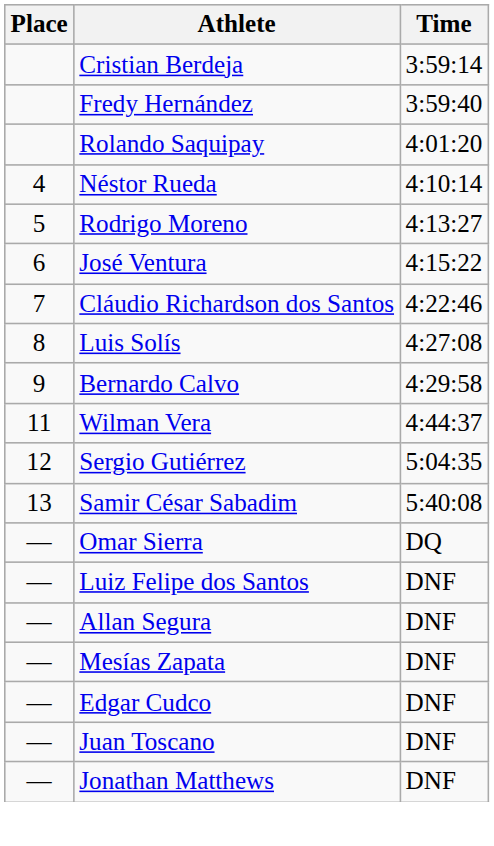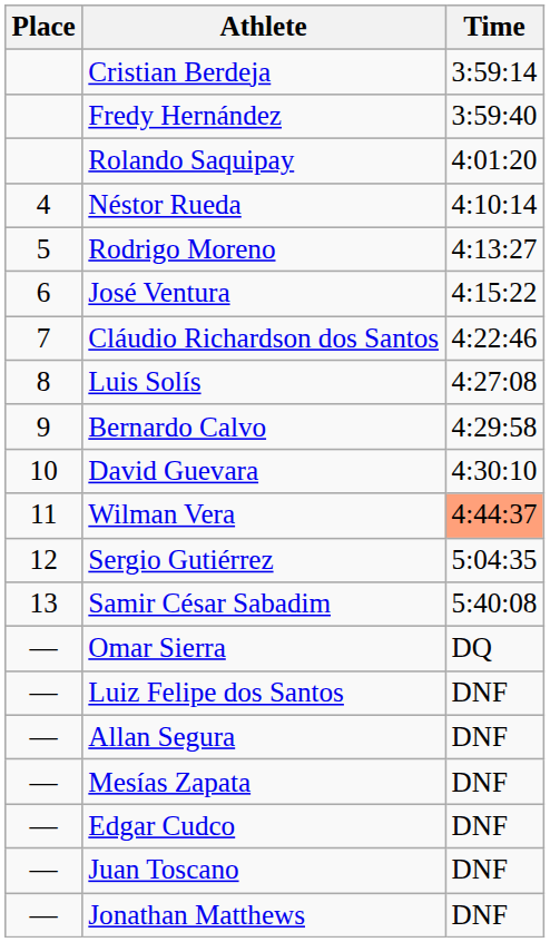+ row: 10 | David Guevara | 4:30:10
Wilman Vera | Time: no background -> lightsalmon background
